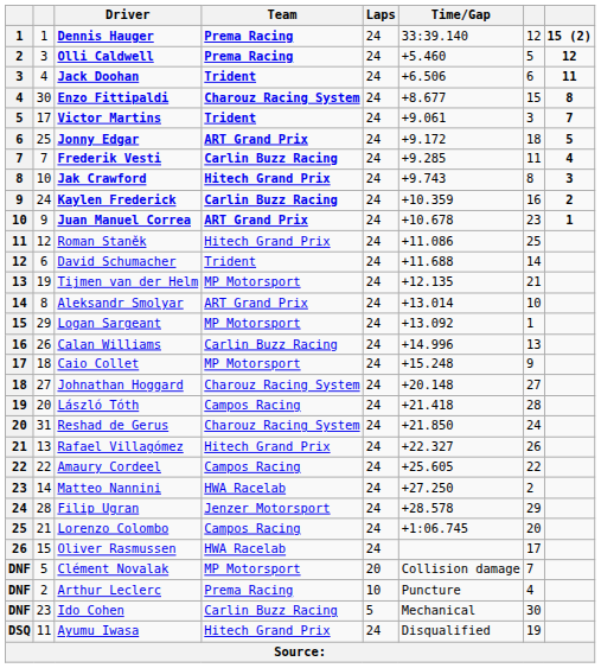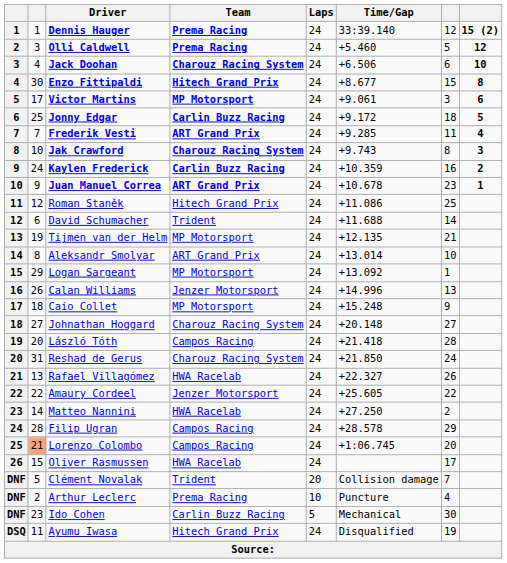Jack Doohan | Team: Trident -> Charouz Racing System
Jack Doohan | column 8: 11 -> 10
Enzo Fittipaldi | Team: Charouz Racing System -> Hitech Grand Prix
Victor Martins | Team: Trident -> MP Motorsport
Victor Martins | column 8: 7 -> 6
Jonny Edgar | Team: ART Grand Prix -> Carlin Buzz Racing
Frederik Vesti | Team: Carlin Buzz Racing -> ART Grand Prix
Jak Crawford | Team: Hitech Grand Prix -> Charouz Racing System
Calan Williams | Team: Carlin Buzz Racing -> Jenzer Motorsport
Rafael Villagómez | Team: Hitech Grand Prix -> HWA Racelab
Amaury Cordeel | Team: Campos Racing -> Jenzer Motorsport
Filip Ugran | Team: Jenzer Motorsport -> Campos Racing
Lorenzo Colombo | column 2: no background -> lightsalmon background
Clément Novalak | Team: MP Motorsport -> Trident
